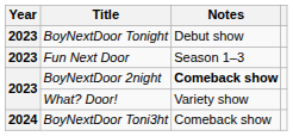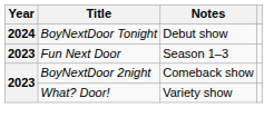BoyNextDoor Tonight | Year: 2023 -> 2024
BoyNextDoor 2night | Notes: bold -> normal
- row: 2024 | BoyNextDoor Toni3ht | Comeback show
